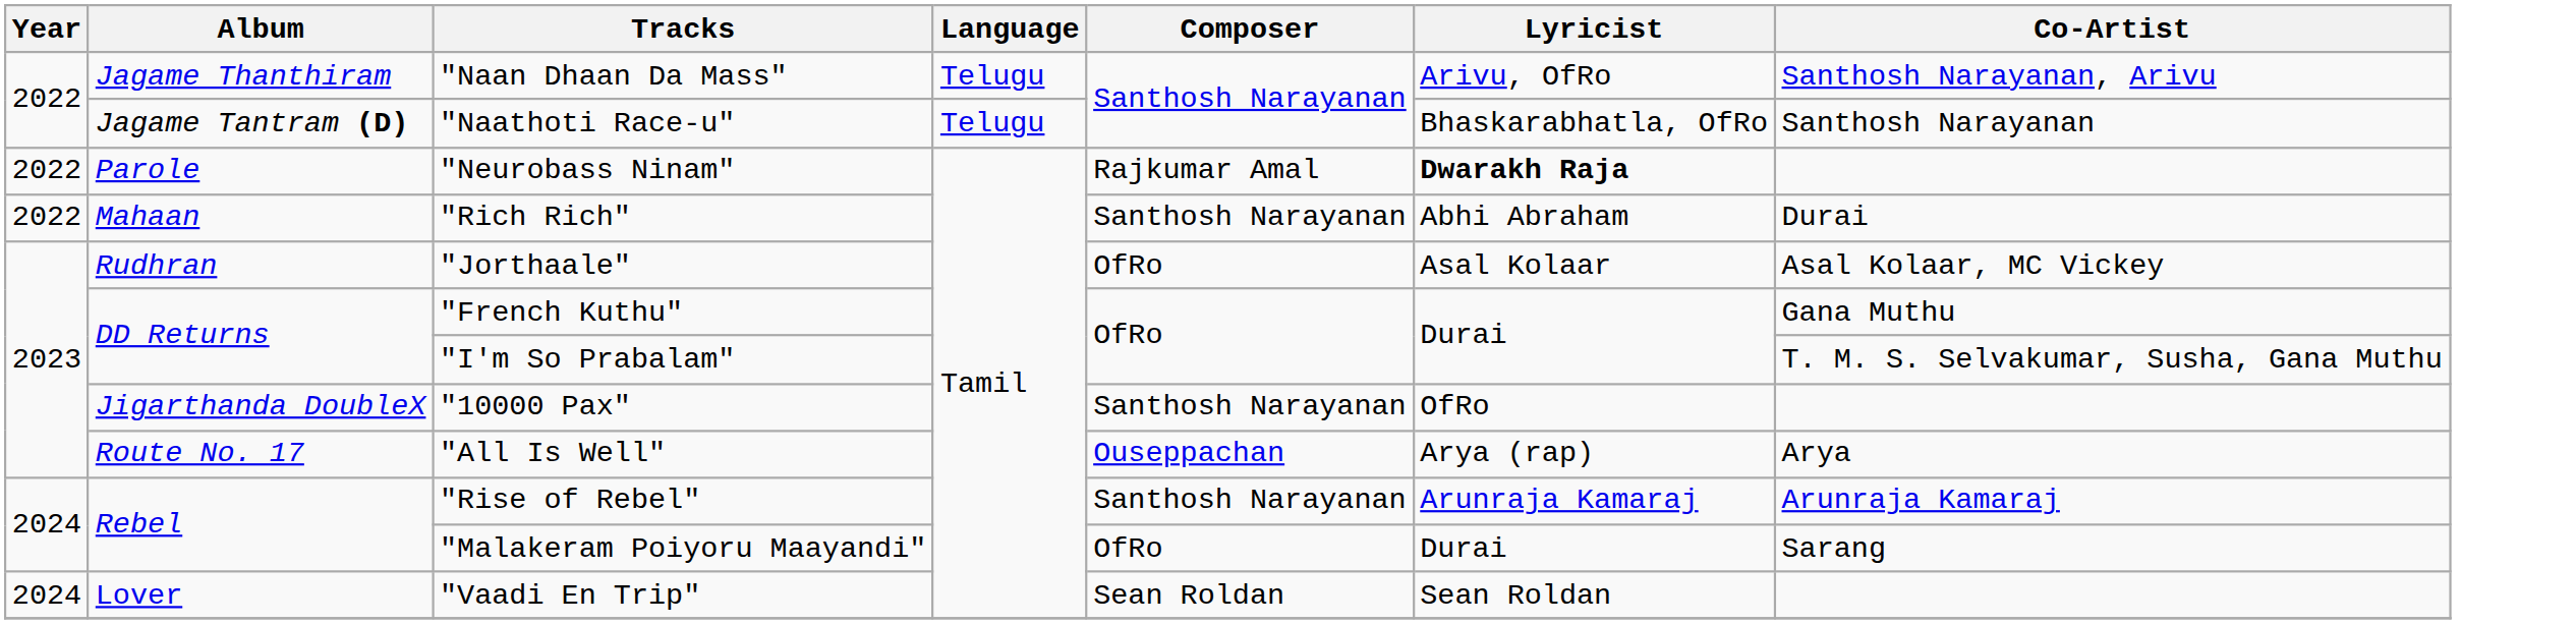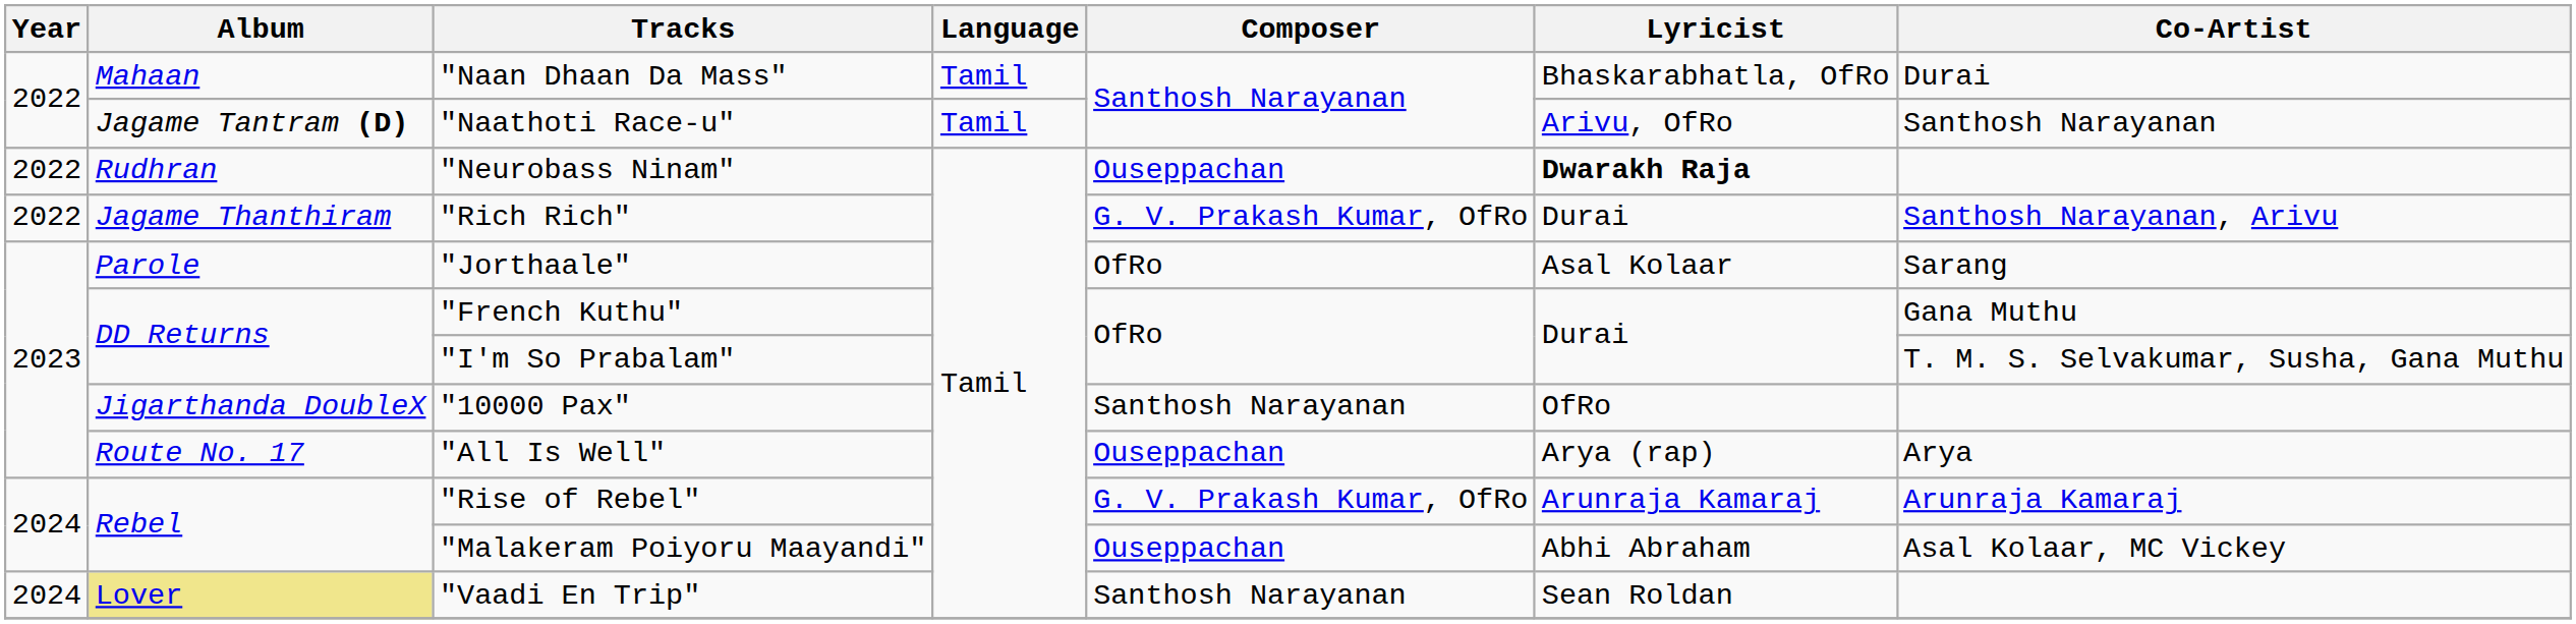"Naan Dhaan Da Mass" | Album: Jagame Thanthiram -> Mahaan
"Naan Dhaan Da Mass" | Language: Telugu -> Tamil
"Naan Dhaan Da Mass" | Lyricist: Arivu, OfRo -> Bhaskarabhatla, OfRo
"Naan Dhaan Da Mass" | Co-Artist: Santhosh Narayanan, Arivu -> Durai
"Naathoti Race-u" | Language: Telugu -> Tamil
"Naathoti Race-u" | Lyricist: Bhaskarabhatla, OfRo -> Arivu, OfRo
"Neurobass Ninam" | Album: Parole -> Rudhran
"Neurobass Ninam" | Composer: Rajkumar Amal -> Ouseppachan
"Rich Rich" | Album: Mahaan -> Jagame Thanthiram
"Rich Rich" | Composer: Santhosh Narayanan -> G. V. Prakash Kumar, OfRo
"Rich Rich" | Lyricist: Abhi Abraham -> Durai
"Rich Rich" | Co-Artist: Durai -> Santhosh Narayanan, Arivu
"Jorthaale" | Album: Rudhran -> Parole
"Jorthaale" | Co-Artist: Asal Kolaar, MC Vickey -> Sarang
"Rise of Rebel" | Composer: Santhosh Narayanan -> G. V. Prakash Kumar, OfRo
"Malakeram Poiyoru Maayandi" | Composer: OfRo -> Ouseppachan
"Malakeram Poiyoru Maayandi" | Lyricist: Durai -> Abhi Abraham
"Malakeram Poiyoru Maayandi" | Co-Artist: Sarang -> Asal Kolaar, MC Vickey
"Vaadi En Trip" | Album: no background -> khaki background
"Vaadi En Trip" | Composer: Sean Roldan -> Santhosh Narayanan
